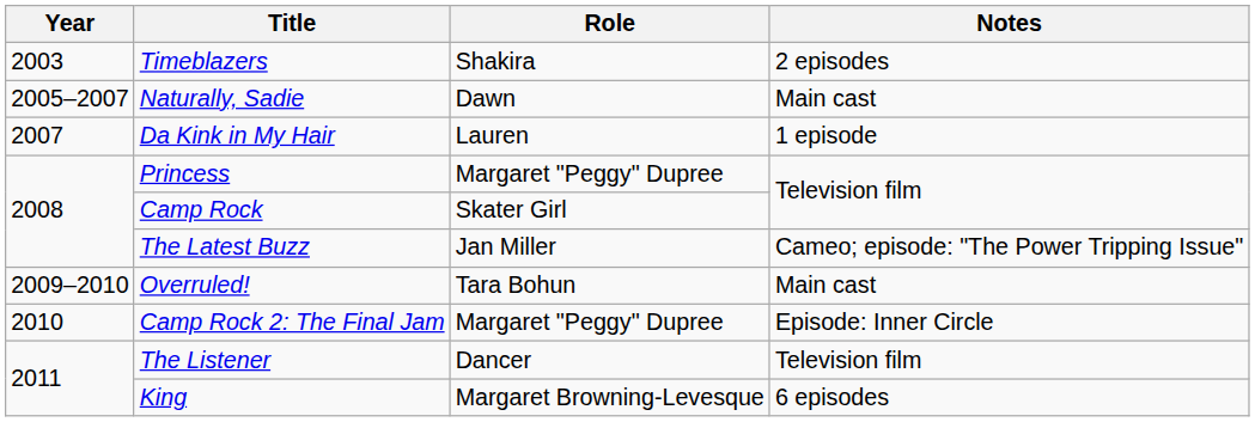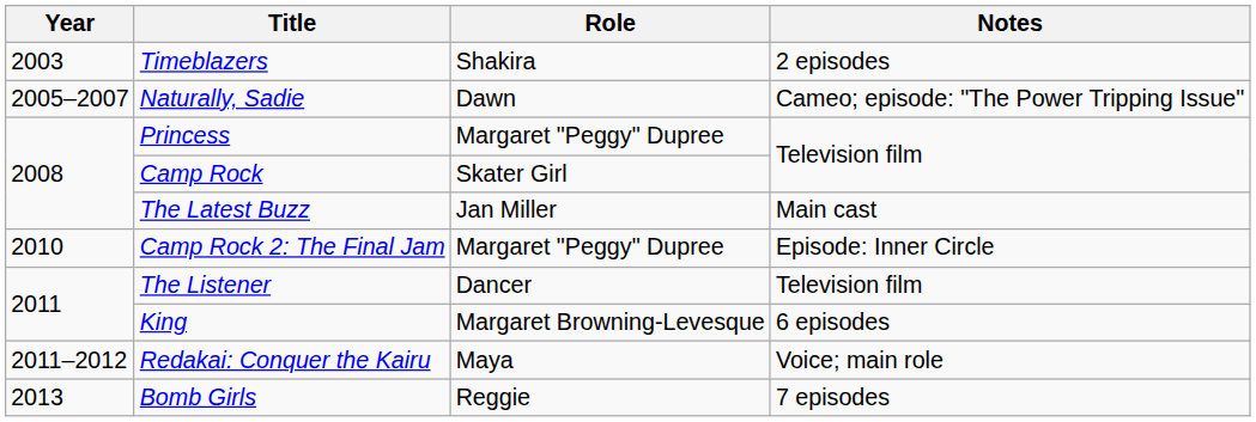Naturally, Sadie | Notes: Main cast -> Cameo; episode: "The Power Tripping Issue"
- row: 2007 | Da Kink in My Hair | Lauren | 1 episode
The Latest Buzz | Notes: Cameo; episode: "The Power Tripping Issue" -> Main cast
- row: 2009–2010 | Overruled! | Tara Bohun | Main cast
+ row: 2011–2012 | Redakai: Conquer the Kairu | Maya | Voice; main role
+ row: 2013 | Bomb Girls | Reggie | 7 episodes
